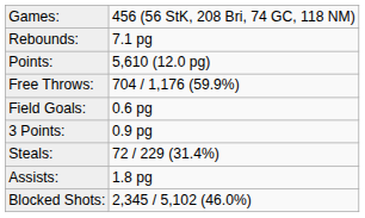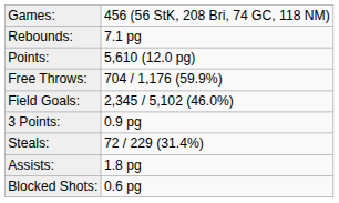Field Goals: | column 2: 0.6 pg -> 2,345 / 5,102 (46.0%)
Blocked Shots: | column 2: 2,345 / 5,102 (46.0%) -> 0.6 pg
